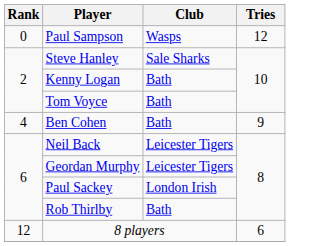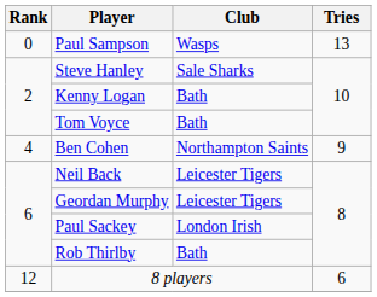Paul Sampson | Tries: 12 -> 13
Ben Cohen | Club: Bath -> Northampton Saints
